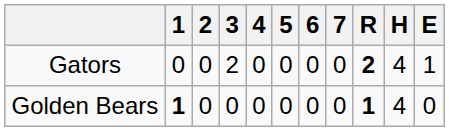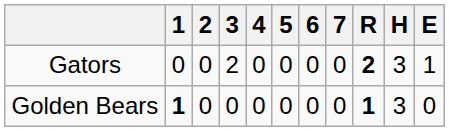Gators | H: 4 -> 3
Golden Bears | H: 4 -> 3
